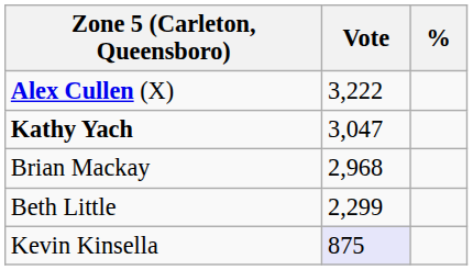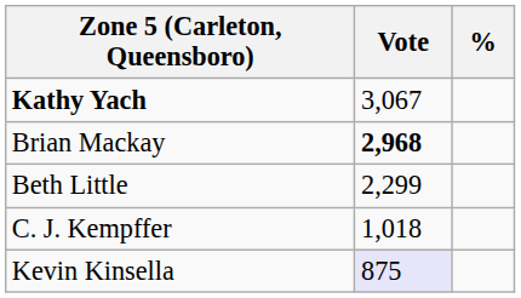- row: Alex Cullen (X) | 3,222
Kathy Yach | Vote: 3,047 -> 3,067
Brian Mackay | Vote: normal -> bold
+ row: C. J. Kempffer | 1,018
